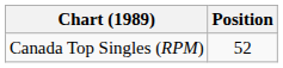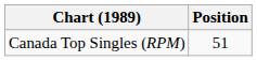Canada Top Singles (RPM) | Position: 52 -> 51
